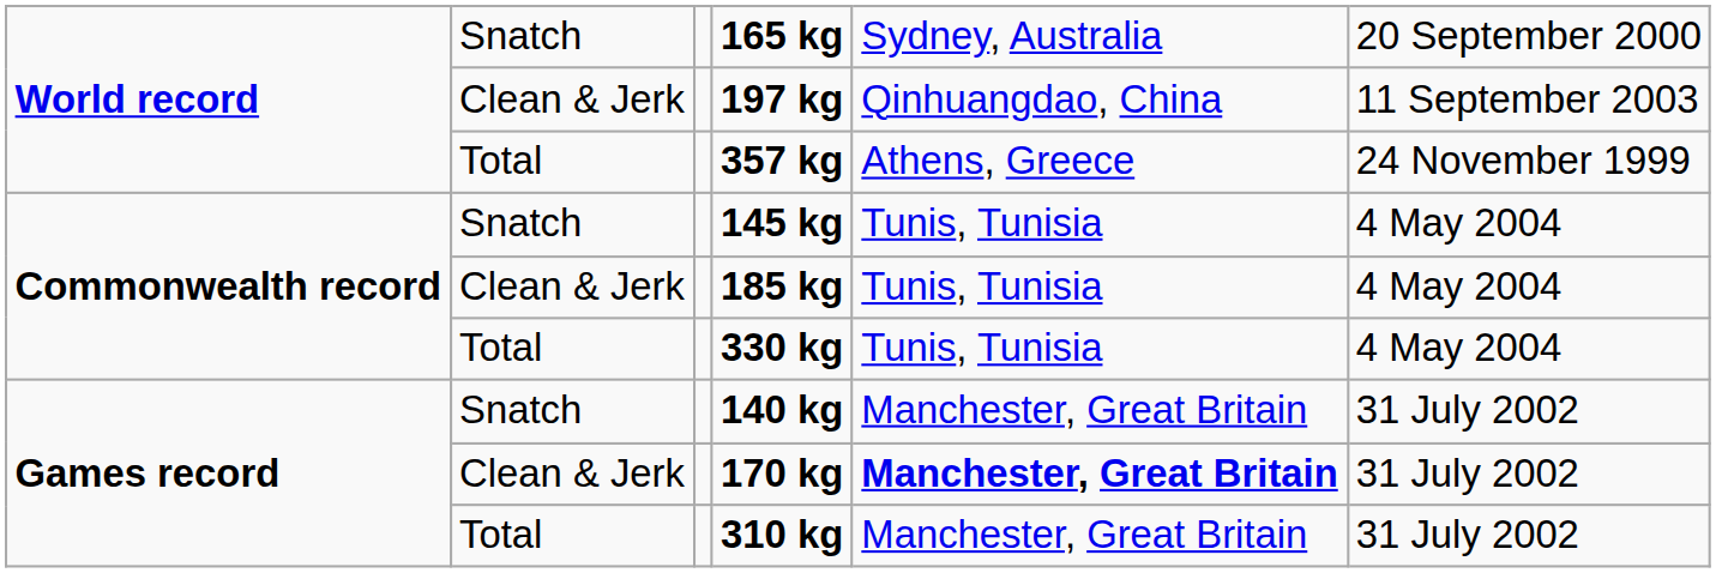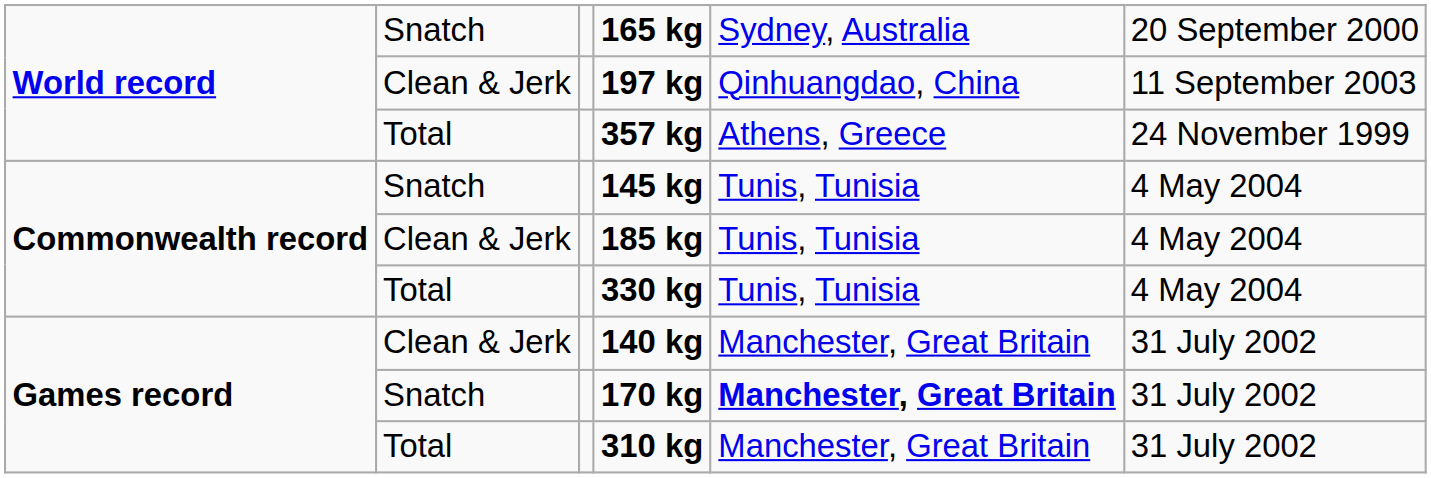140 kg | column 2: Snatch -> Clean & Jerk
170 kg | column 2: Clean & Jerk -> Snatch
